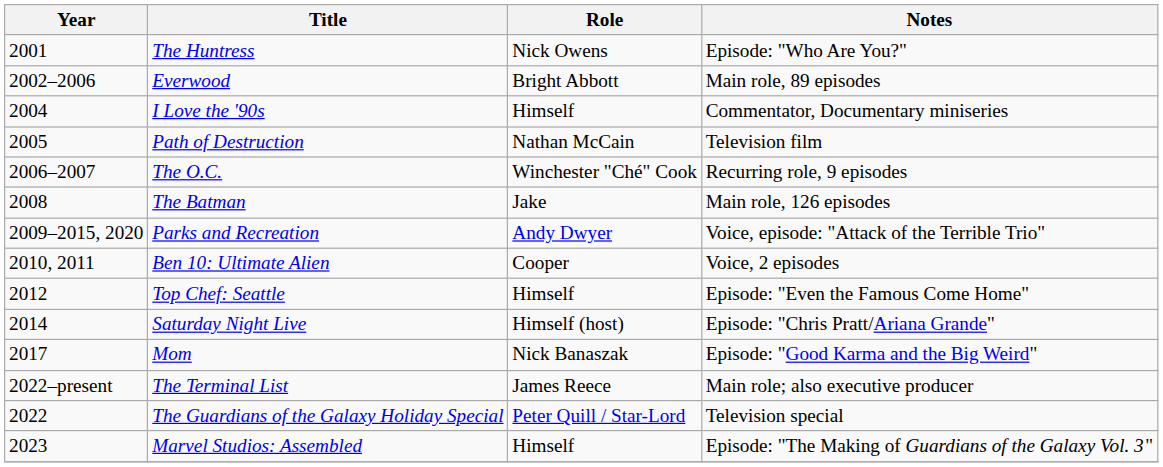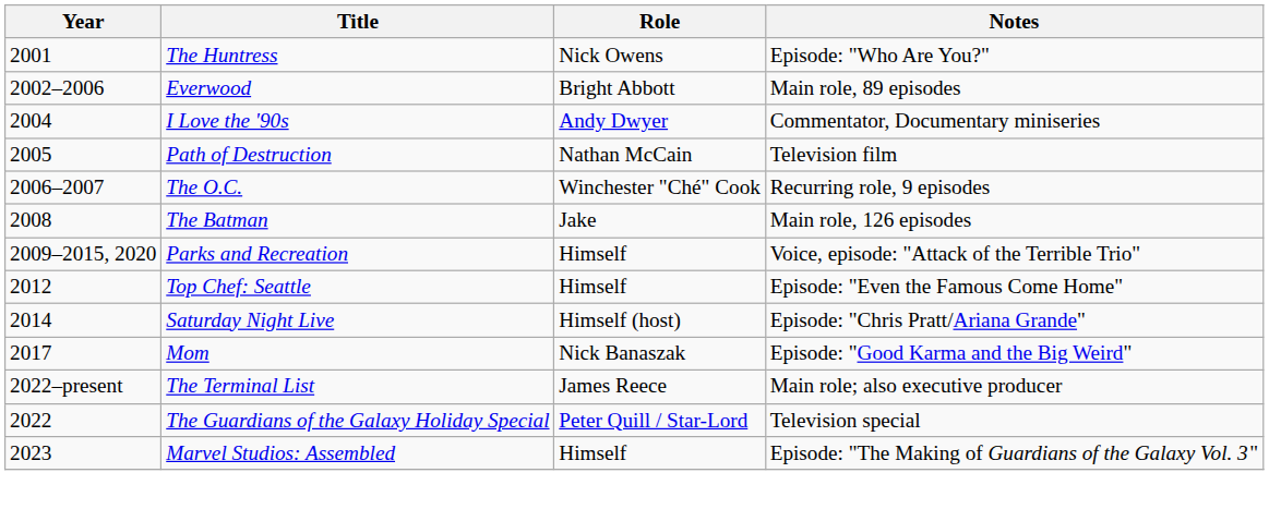I Love the '90s | Role: Himself -> Andy Dwyer
Parks and Recreation | Role: Andy Dwyer -> Himself
- row: 2010, 2011 | Ben 10: Ultimate Alien | Cooper | Voice, 2 episodes
